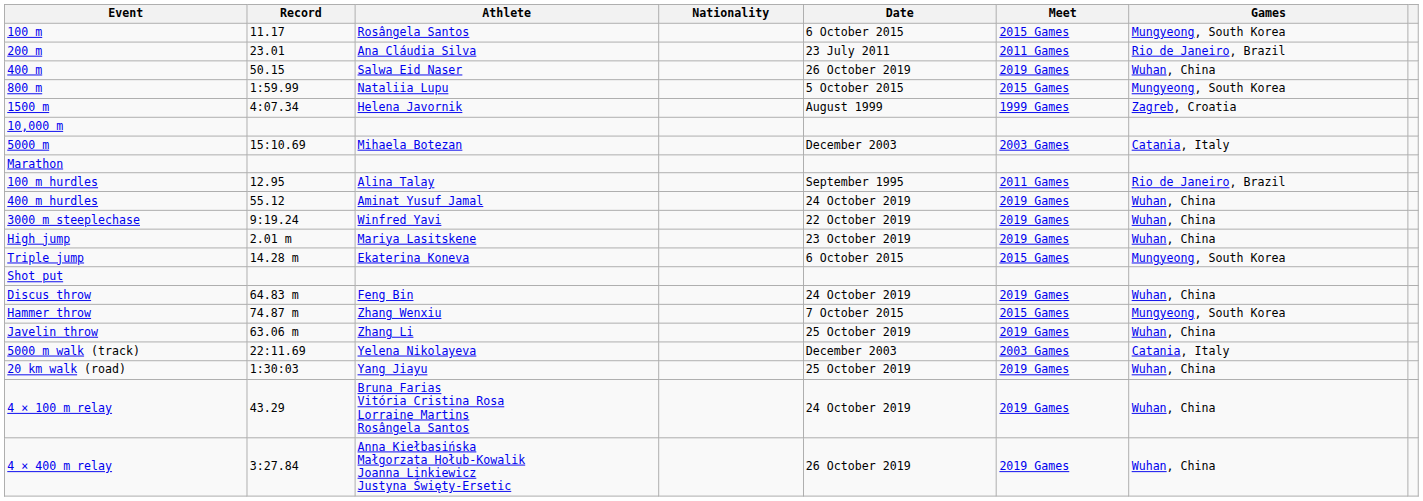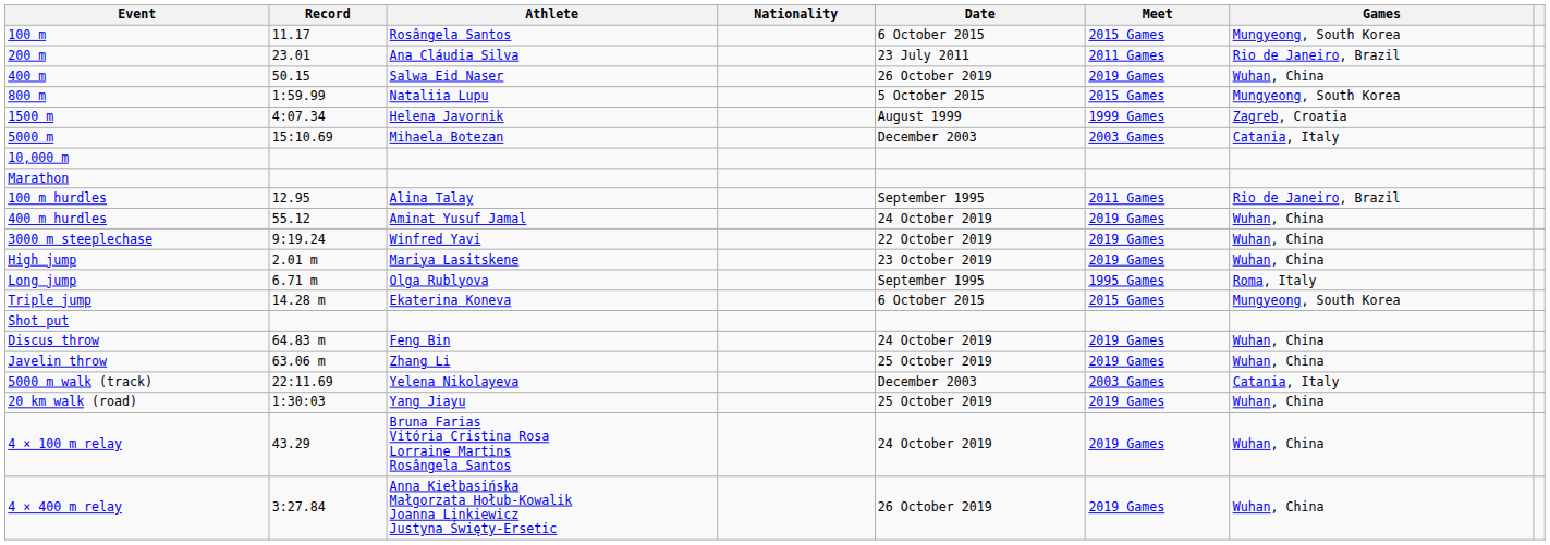rows swapped: 5000 m <-> 10,000 m
+ row: Long jump | 6.71 m | Olga Rublyova | September 1995 | 1995 Games | Roma, Italy
- row: Hammer throw | 74.87 m | Zhang Wenxiu | 7 October 2015 | 2015 Games | Mungyeong, South Korea
